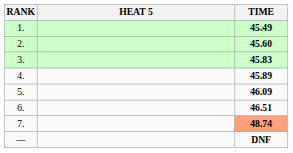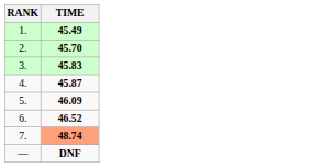- column: HEAT 5
2. | TIME: 45.60 -> 45.70
4. | TIME: 45.89 -> 45.87
6. | TIME: 46.51 -> 46.52
